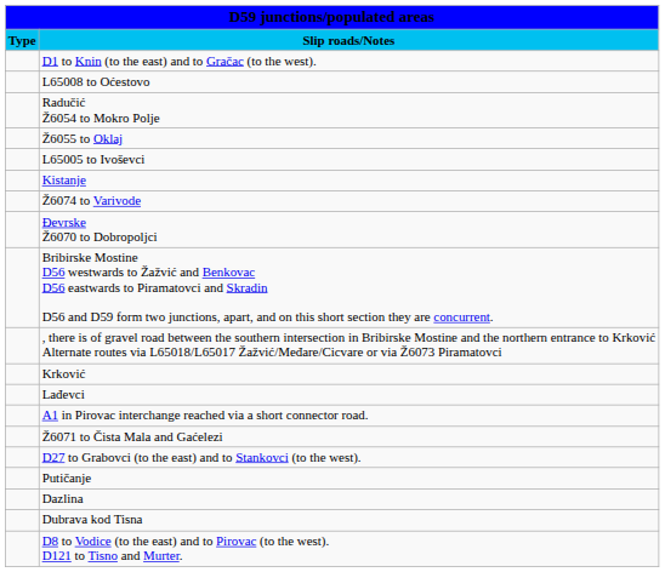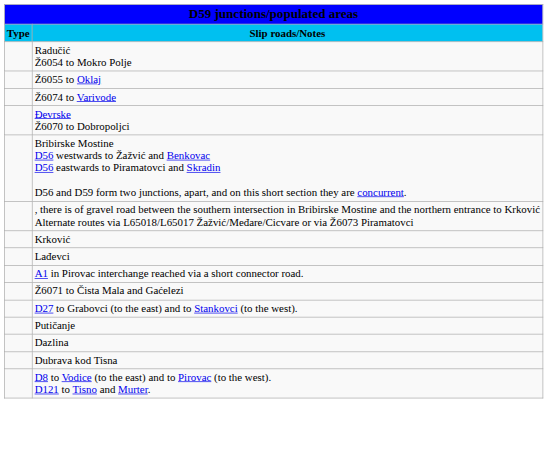- row: D1 to Knin (to the east) and to Gračac (to the west).
- row: L65008 to Oćestovo
- row: L65005 to Ivoševci
- row: Kistanje
